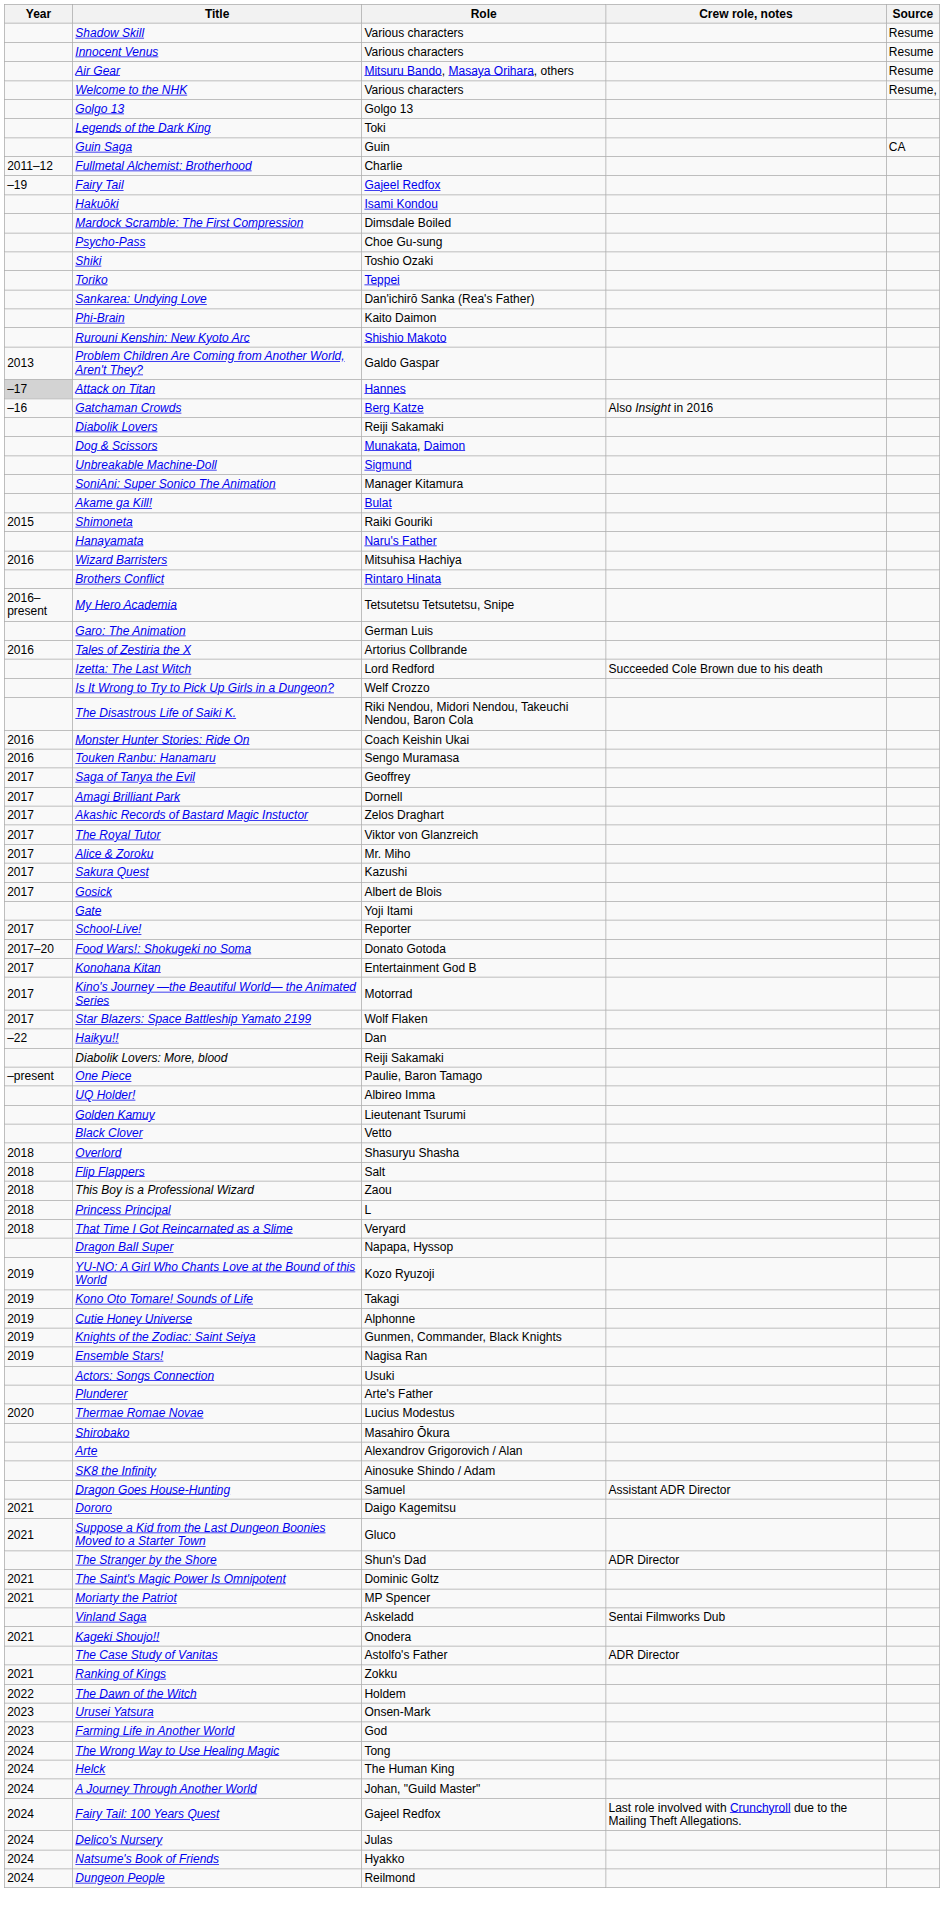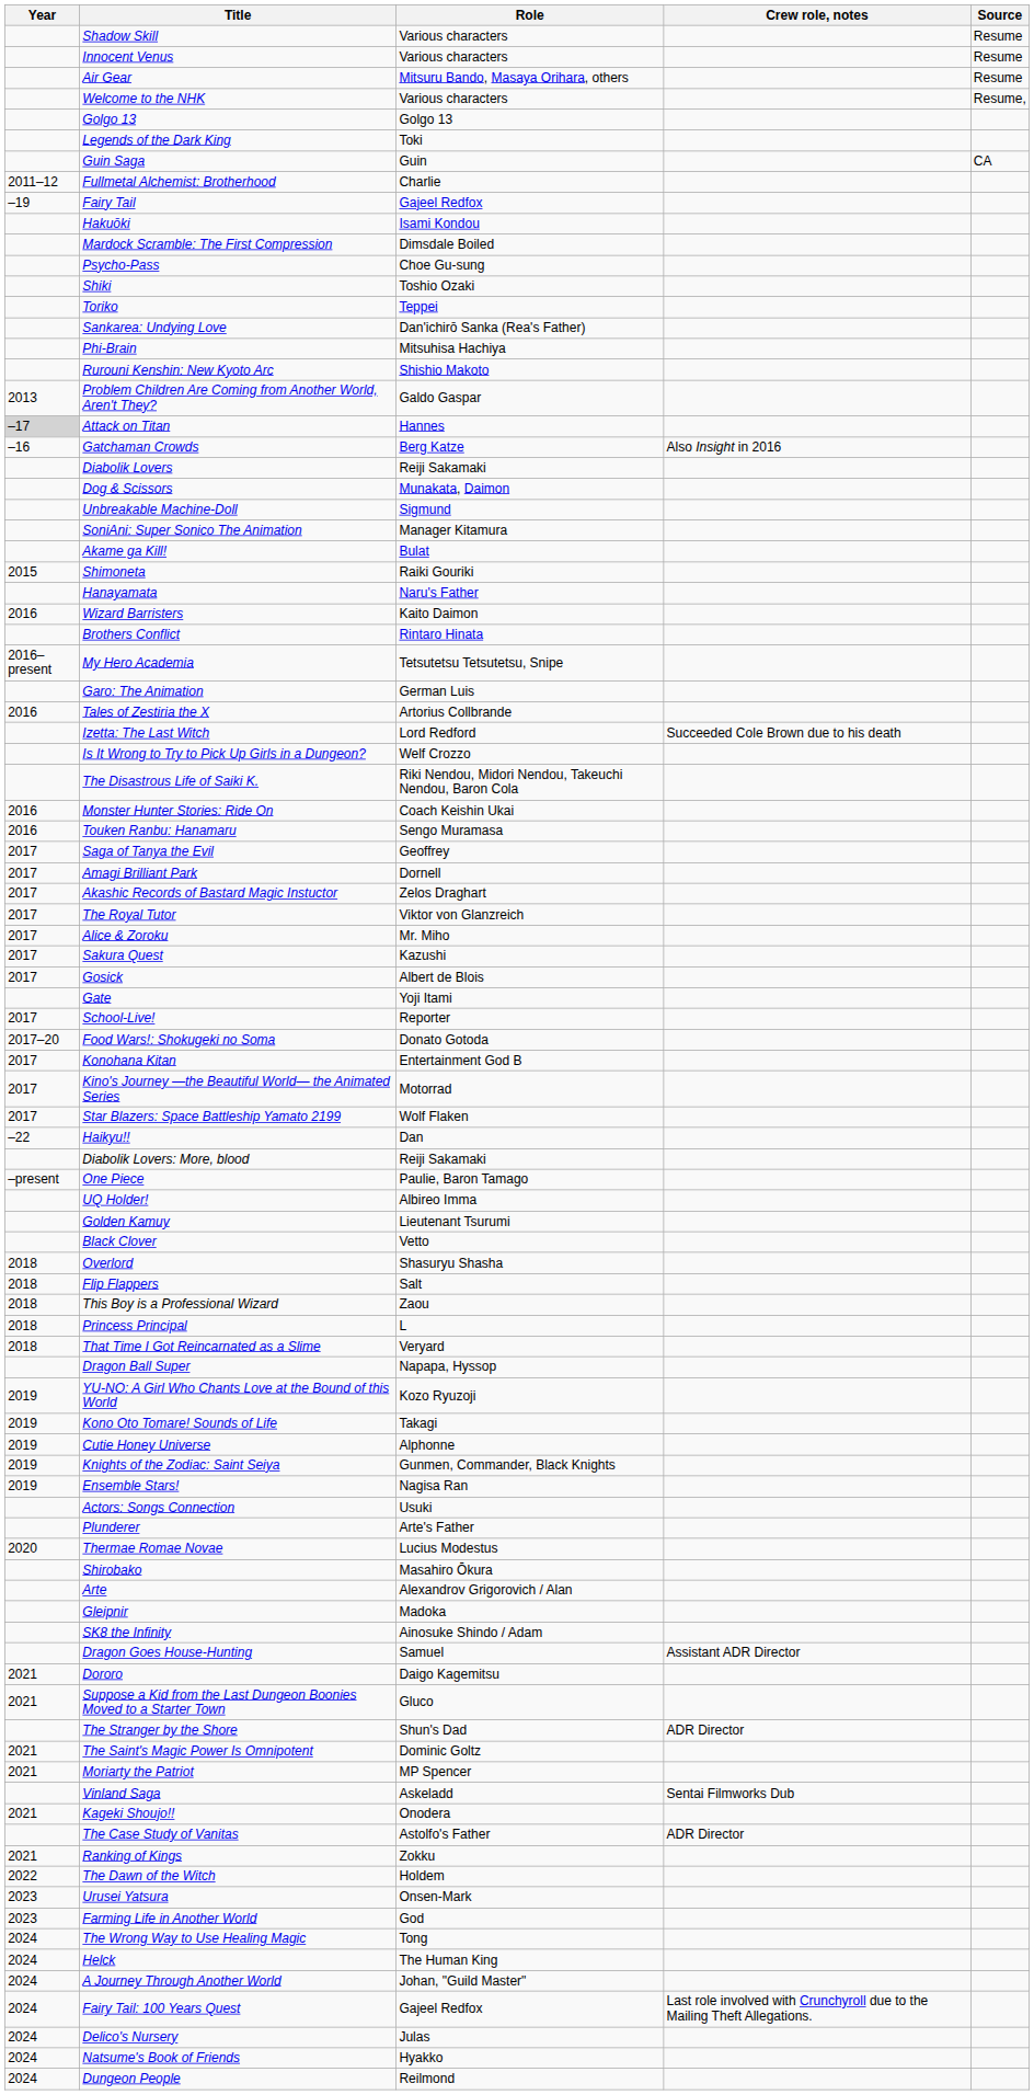Phi-Brain | Role: Kaito Daimon -> Mitsuhisa Hachiya
Wizard Barristers | Role: Mitsuhisa Hachiya -> Kaito Daimon
+ row: Gleipnir | Madoka
